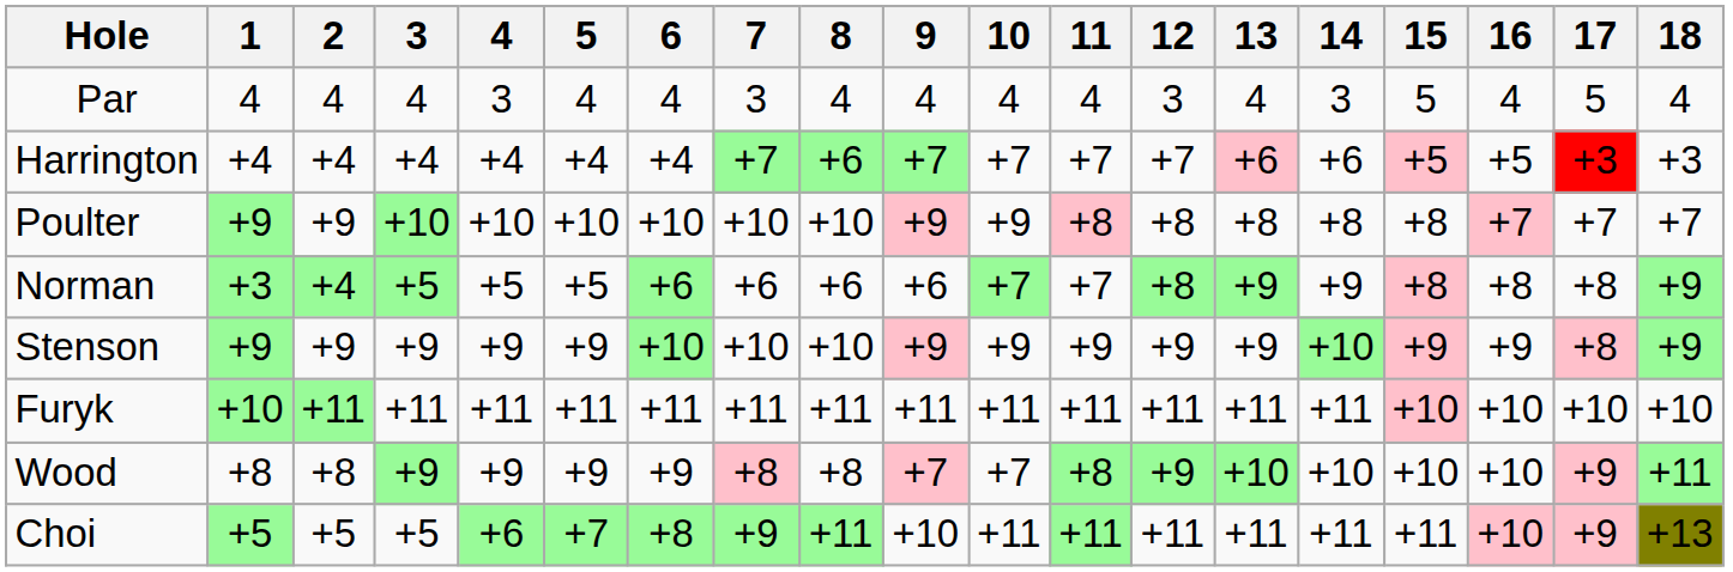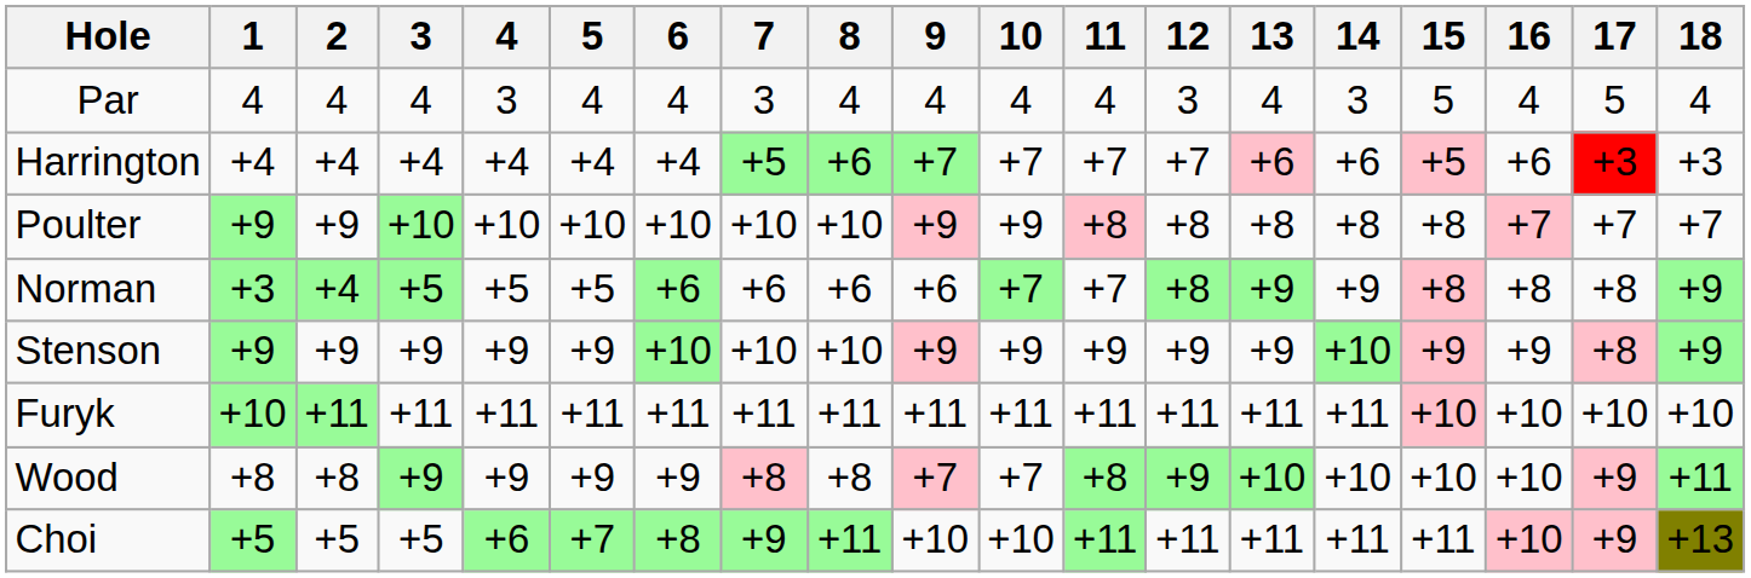Harrington | 7: +7 -> +5
Harrington | 16: +5 -> +6
Choi | 10: +11 -> +10
